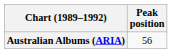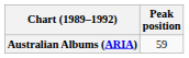Australian Albums (ARIA) | Peak position: 56 -> 59
